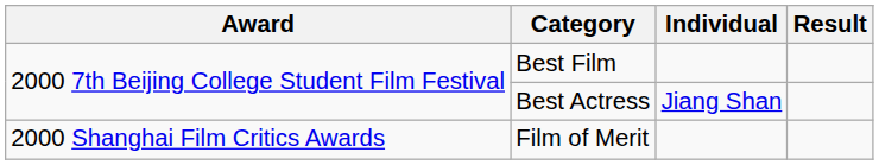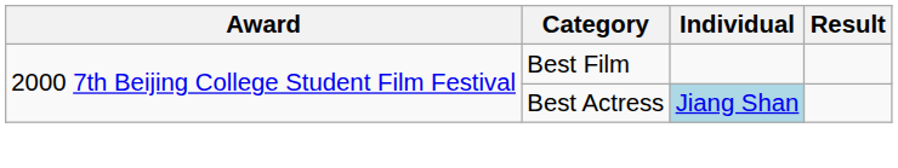Best Actress | Individual: no background -> lightblue background
- row: 2000 Shanghai Film Critics Awards | Film of Merit
